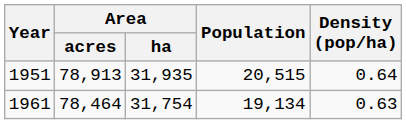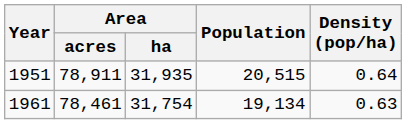1951 | Area / acres: 78,913 -> 78,911
1961 | Area / acres: 78,464 -> 78,461
